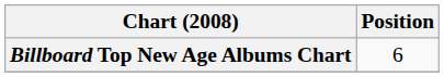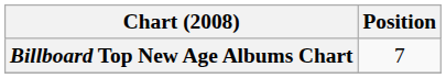Billboard Top New Age Albums Chart | Position: 6 -> 7
